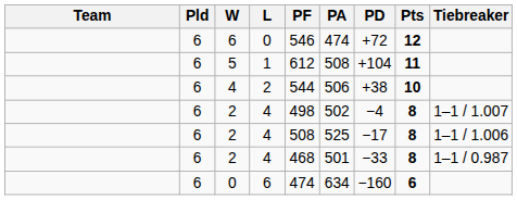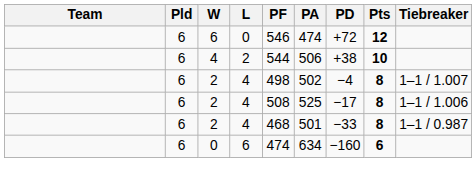- row: 6 | 5 | 1 | 612 | 508 | +104 | 11
